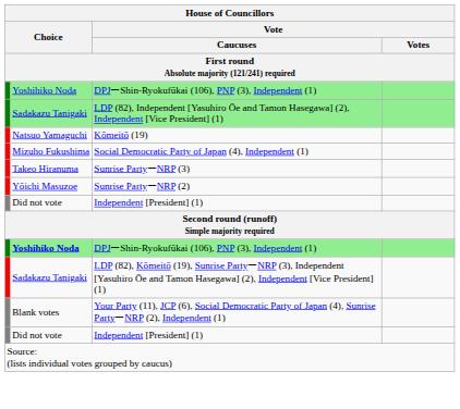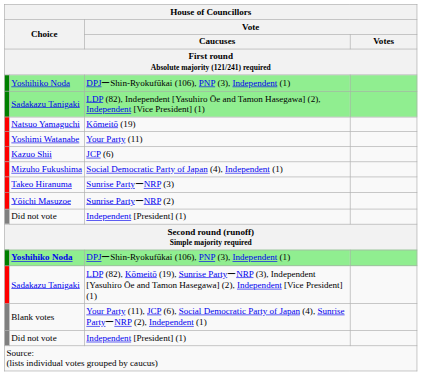+ row: Yoshimi Watanabe | Your Party (11)
+ row: Kazuo Shii | JCP (6)
